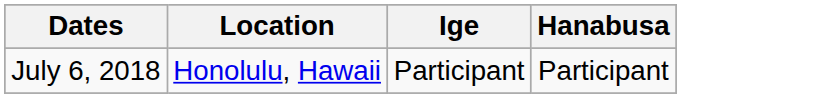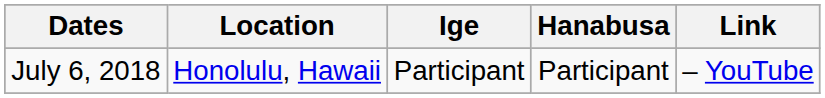+ column: Link | – YouTube
